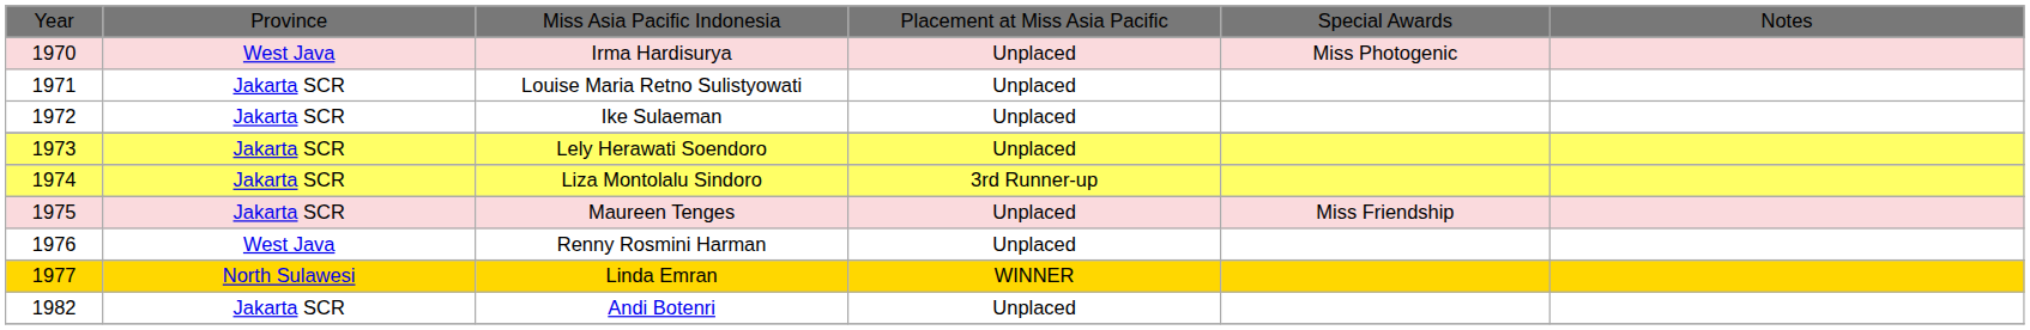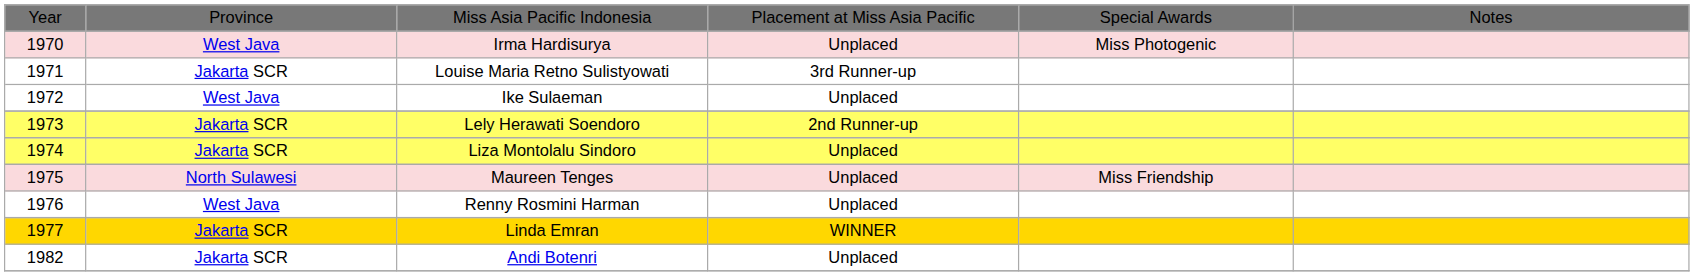Louise Maria Retno Sulistyowati | column 4: Unplaced -> 3rd Runner-up
Ike Sulaeman | column 2: Jakarta SCR -> West Java
Lely Herawati Soendoro | column 4: Unplaced -> 2nd Runner-up
Liza Montolalu Sindoro | column 4: 3rd Runner-up -> Unplaced
Maureen Tenges | column 2: Jakarta SCR -> North Sulawesi
Linda Emran | column 2: North Sulawesi -> Jakarta SCR
